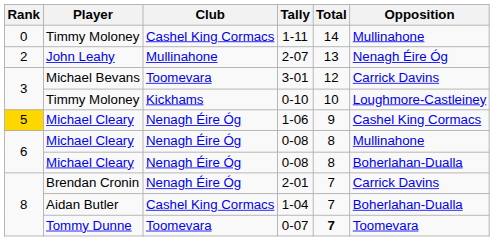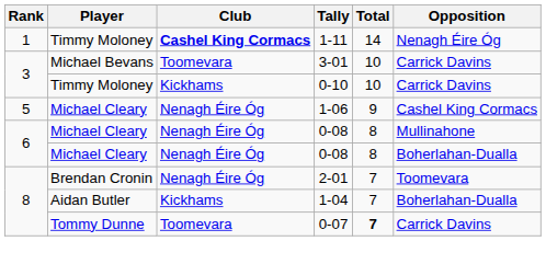1-11 | Rank: 0 -> 1
1-11 | Club: normal -> bold
1-11 | Opposition: Mullinahone -> Nenagh Éire Óg
- row: 2 | John Leahy | Mullinahone | 2-07 | 13 | Nenagh Éire Óg
3-01 | Total: 12 -> 10
0-10 | Opposition: Loughmore-Castleiney -> Carrick Davins
1-06 | Rank: gold background -> no background
2-01 | Opposition: Carrick Davins -> Toomevara
1-04 | Club: Cashel King Cormacs -> Kickhams
0-07 | Opposition: Toomevara -> Carrick Davins
